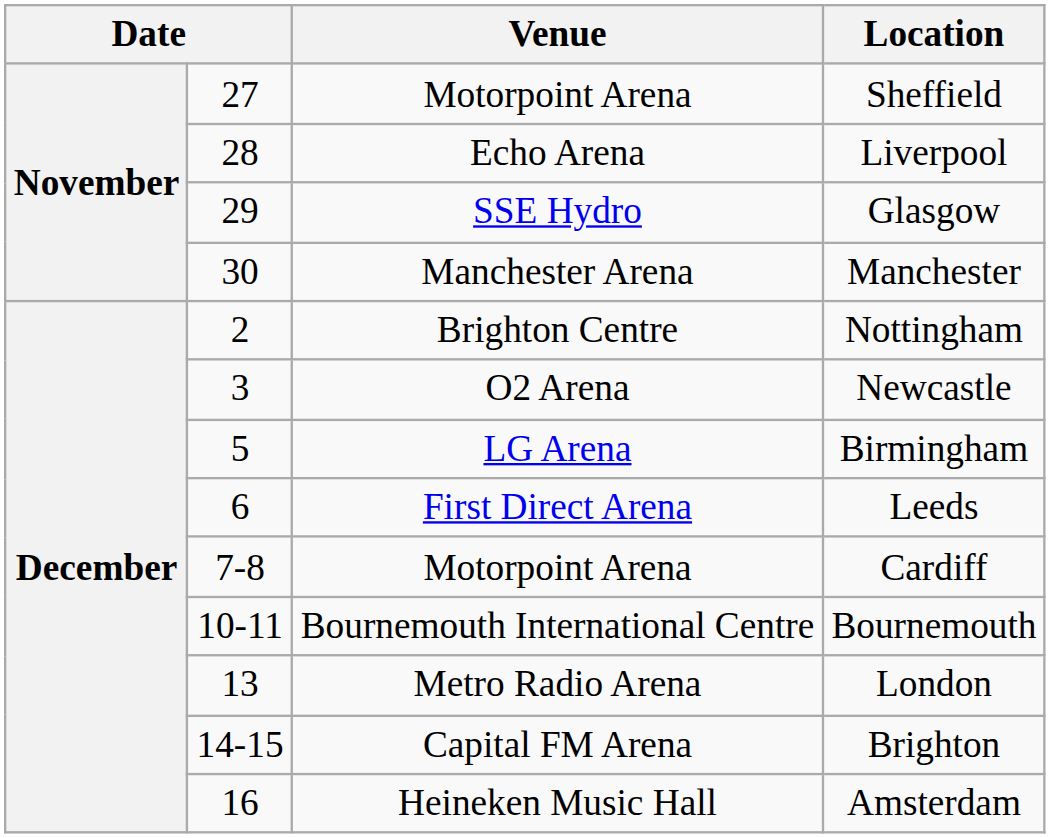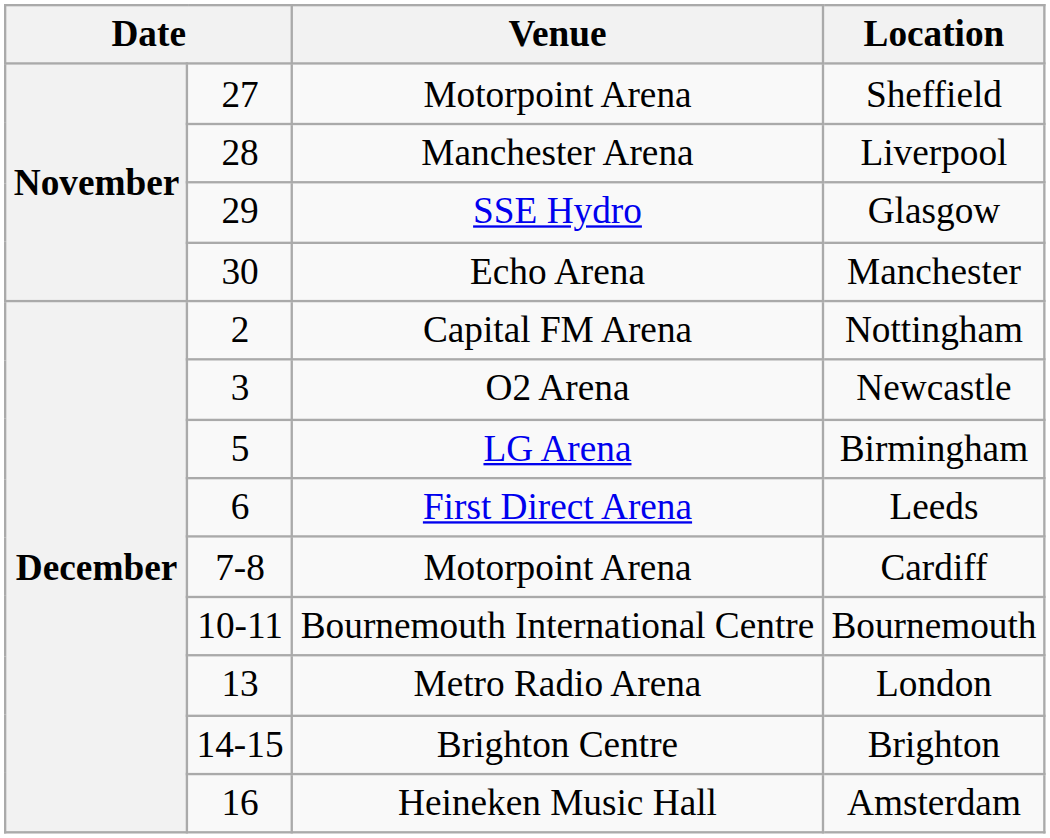Liverpool | Venue: Echo Arena -> Manchester Arena
Manchester | Venue: Manchester Arena -> Echo Arena
Nottingham | Venue: Brighton Centre -> Capital FM Arena
Brighton | Venue: Capital FM Arena -> Brighton Centre
